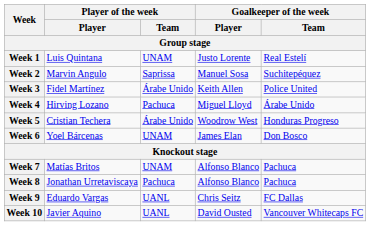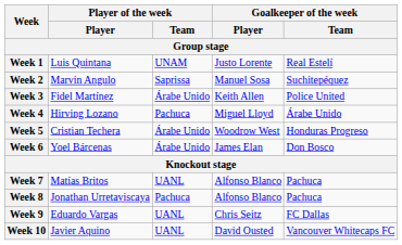Week 6 | Player of the week / Team: UNAM -> Árabe Unido
Week 7 | Player of the week / Team: UNAM -> UANL
